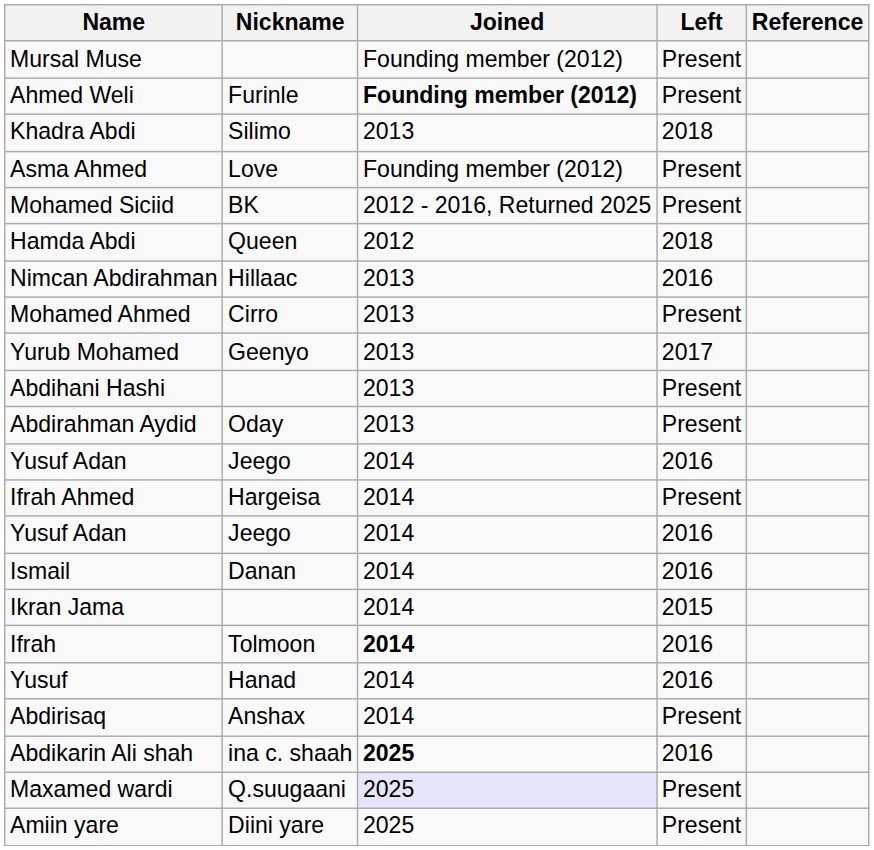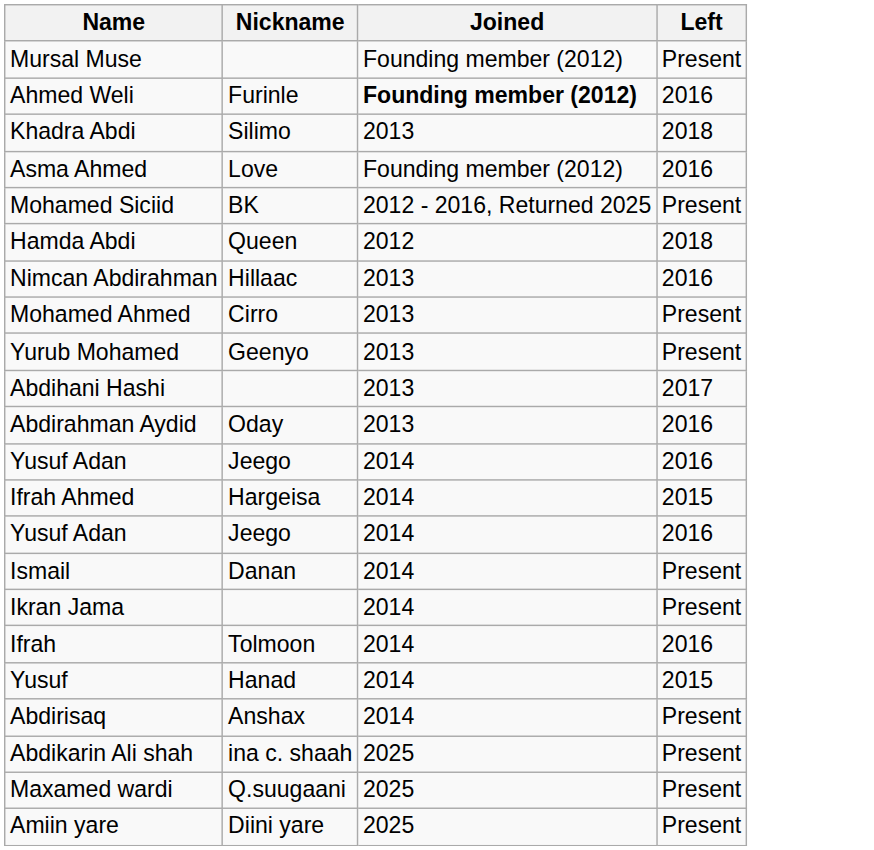- column: Reference
Ahmed Weli | Left: Present -> 2016
Asma Ahmed | Left: Present -> 2016
Yurub Mohamed | Left: 2017 -> Present
Abdihani Hashi | Left: Present -> 2017
Abdirahman Aydid | Left: Present -> 2016
Ifrah Ahmed | Left: Present -> 2015
Ismail | Left: 2016 -> Present
Ikran Jama | Left: 2015 -> Present
Ifrah | Joined: bold -> normal
Yusuf | Left: 2016 -> 2015
Abdikarin Ali shah | Joined: bold -> normal
Abdikarin Ali shah | Left: 2016 -> Present
Maxamed wardi | Joined: lavender background -> no background
